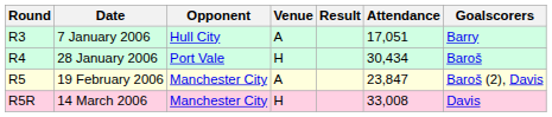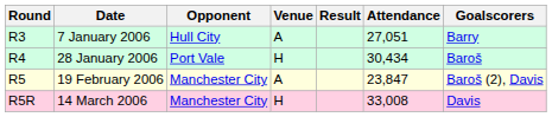7 January 2006 | Attendance: 17,051 -> 27,051
